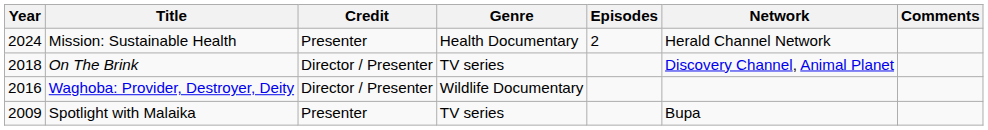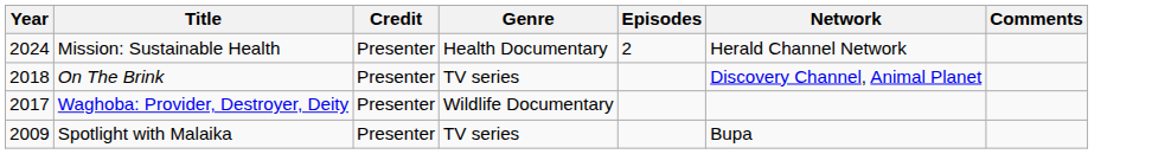On The Brink | Credit: Director / Presenter -> Presenter
Waghoba: Provider, Destroyer, Deity | Year: 2016 -> 2017
Waghoba: Provider, Destroyer, Deity | Credit: Director / Presenter -> Presenter
